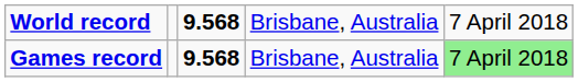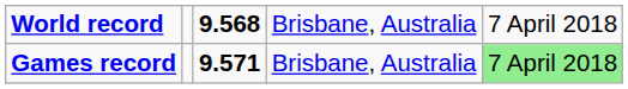Games record | column 3: 9.568 -> 9.571
